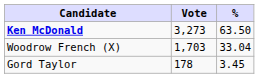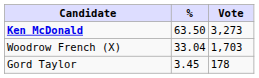columns swapped: Vote <-> %
